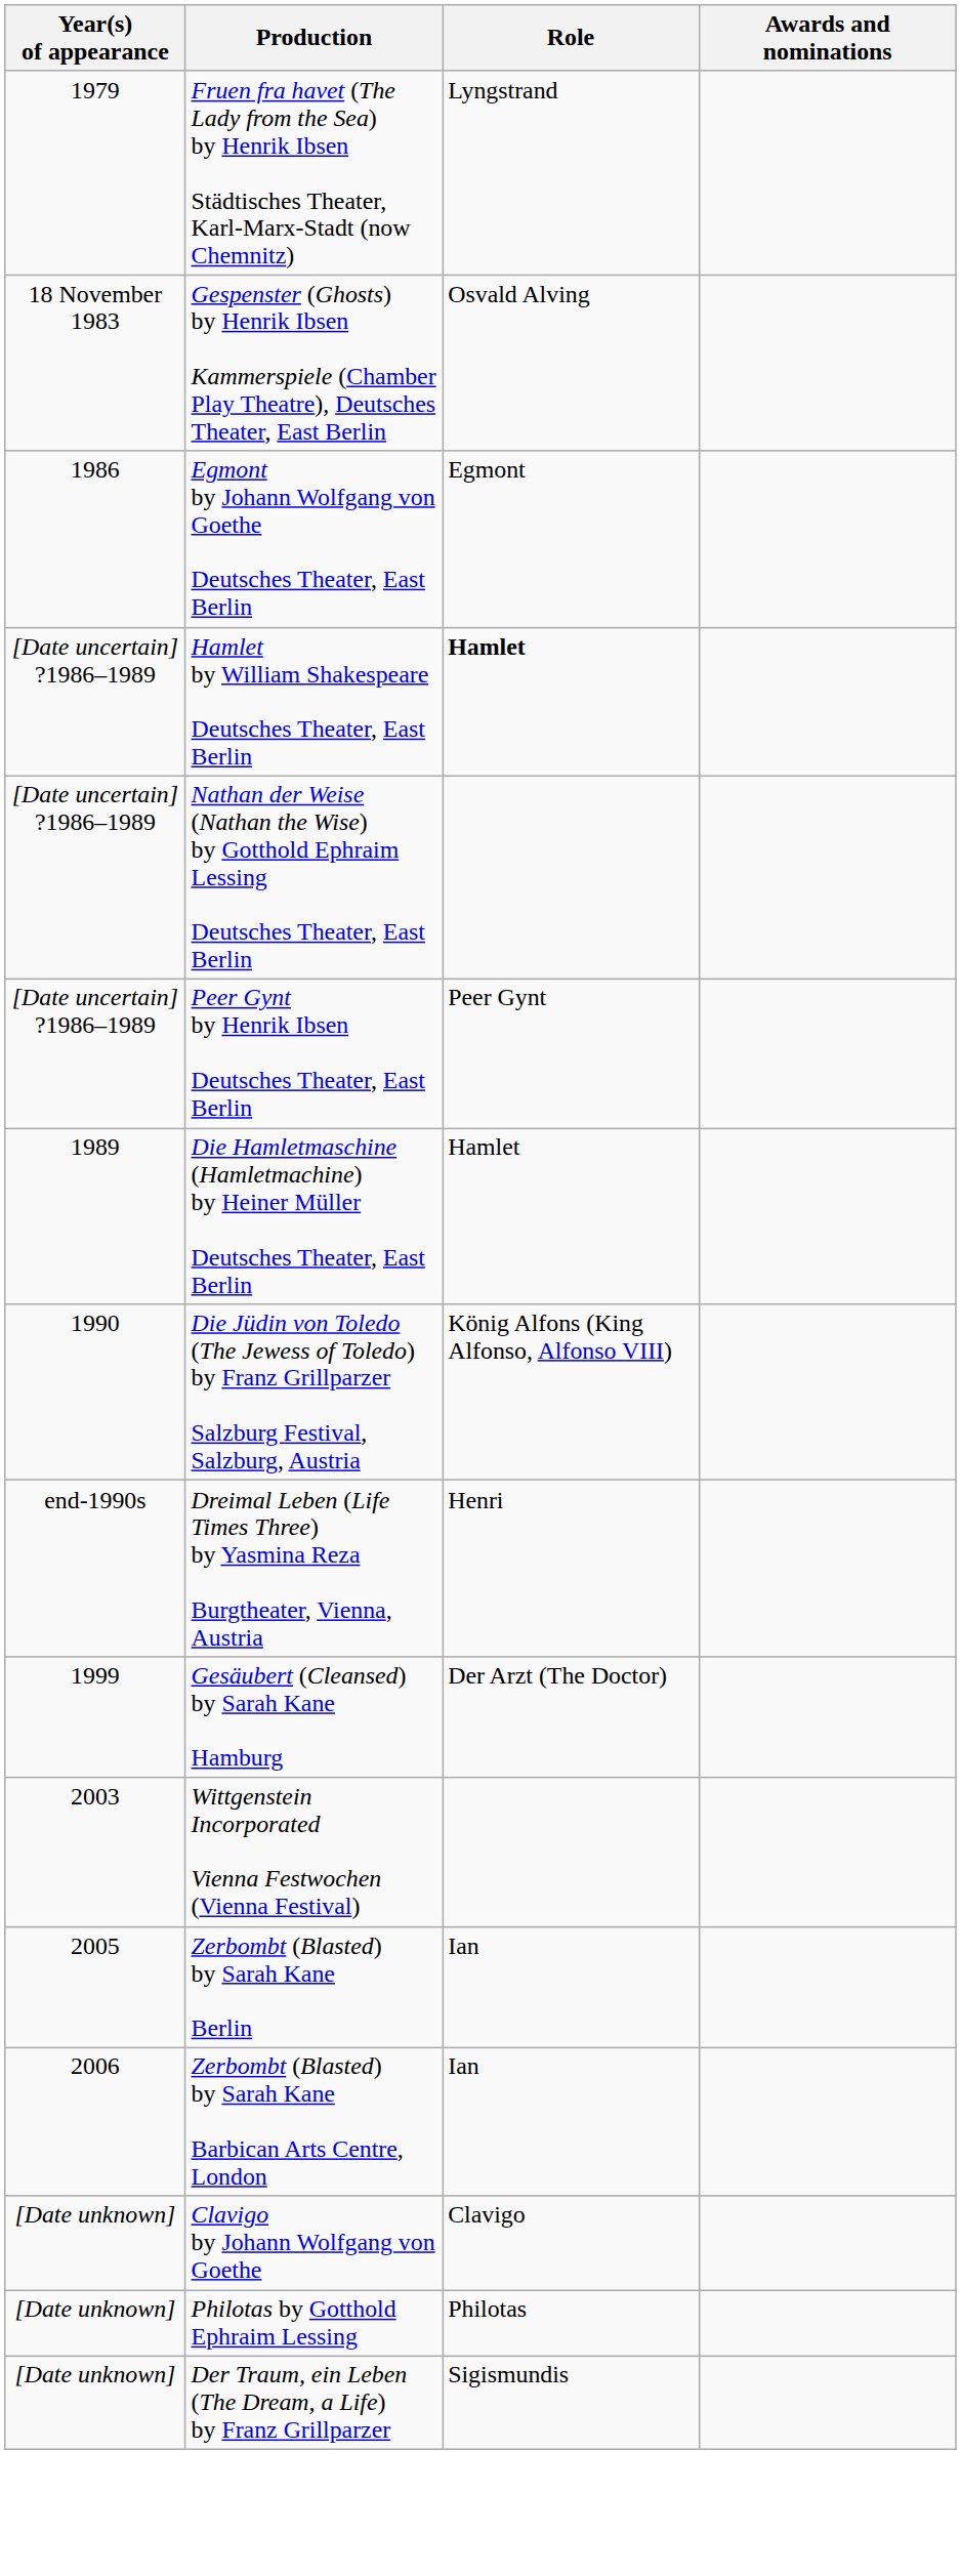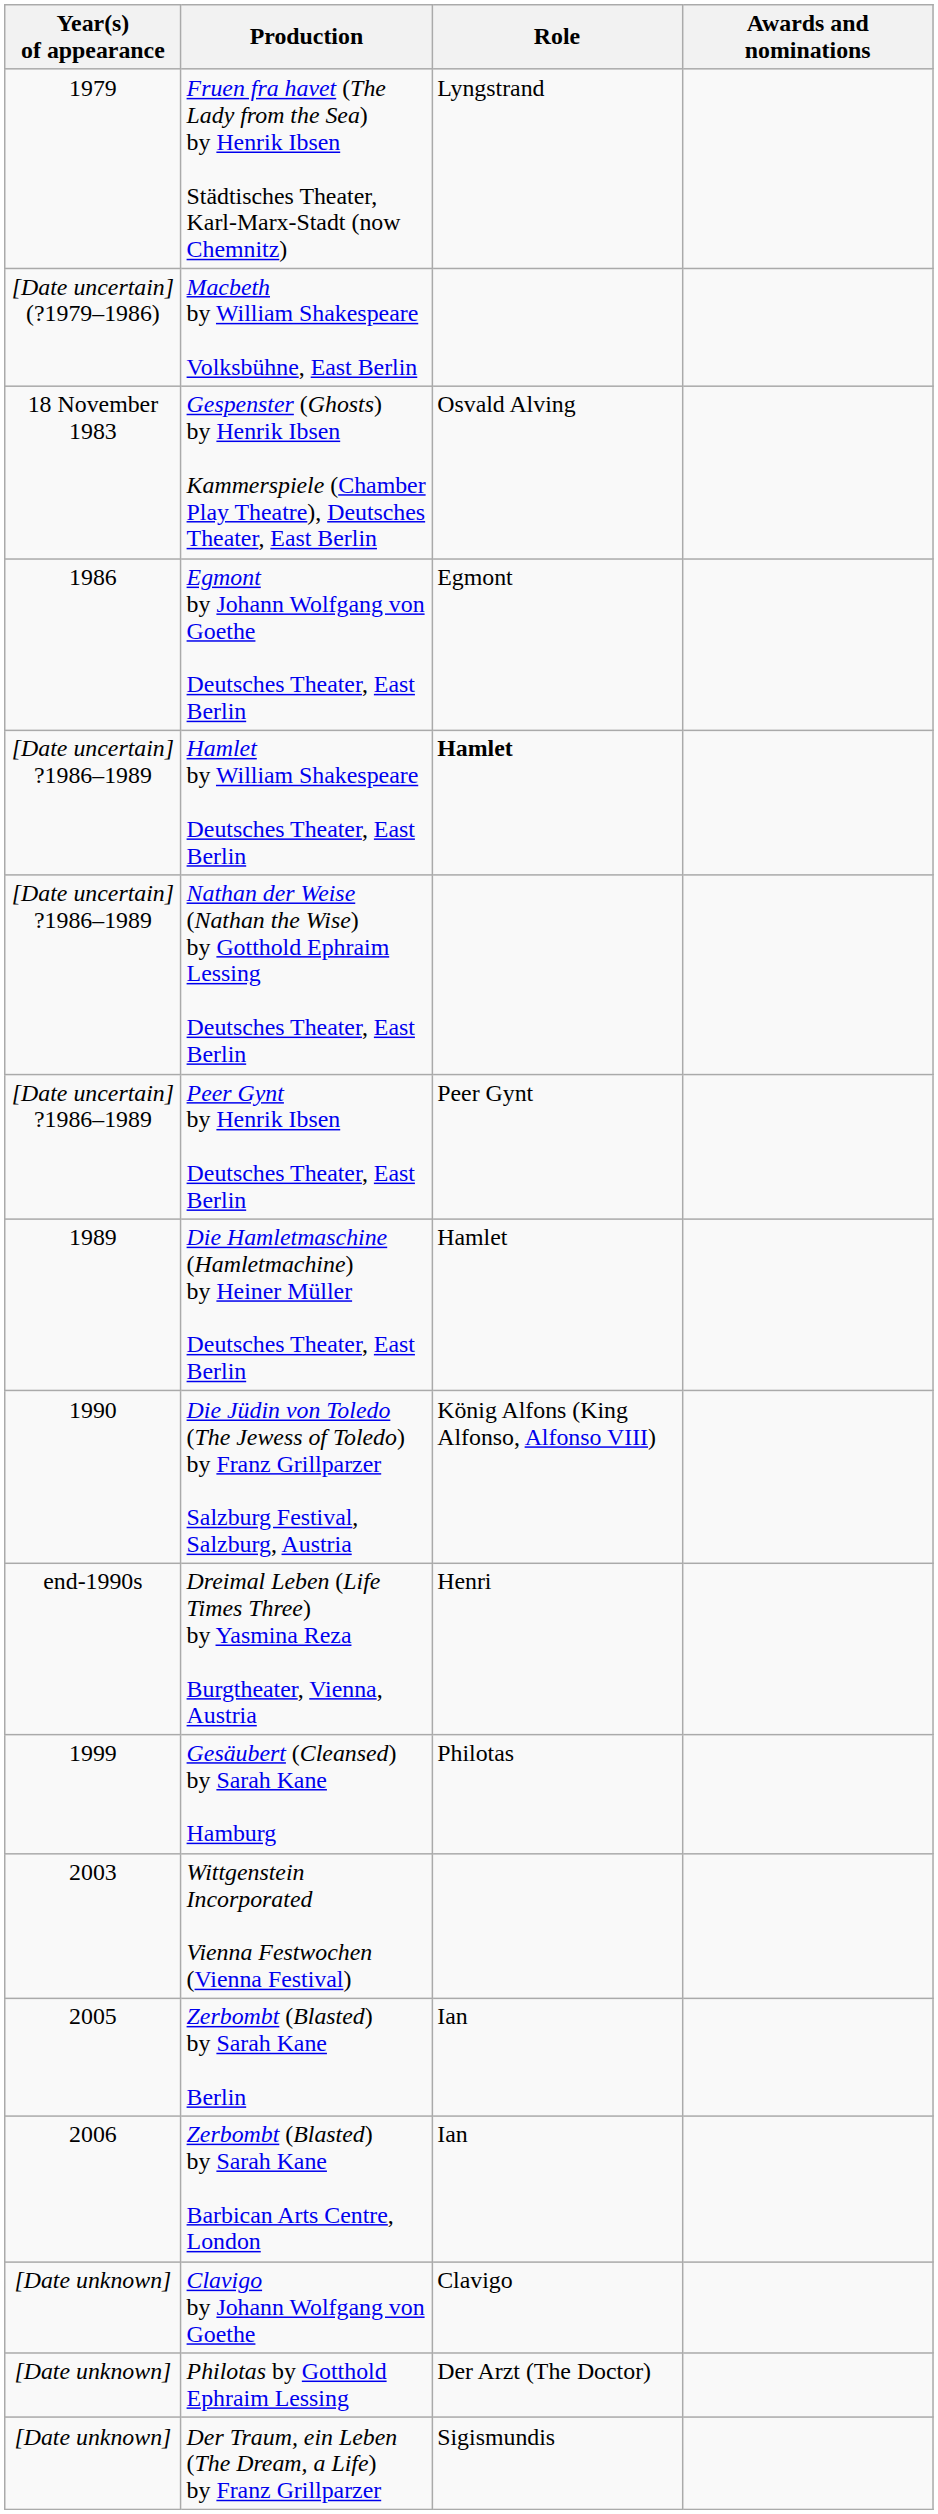+ row: [Date uncertain] (?1979–1986) | Macbeth by William Shakespeare Volksbühne, East Berlin
Gesäubert (Cleansed) by Sarah Kane Hamburg | Role: Der Arzt (The Doctor) -> Philotas
Philotas by Gotthold Ephraim Lessing | Role: Philotas -> Der Arzt (The Doctor)
